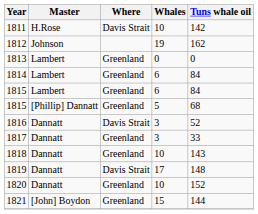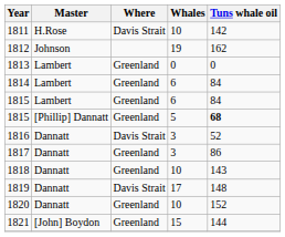1815 / 5 | Tuns whale oil: normal -> bold
1817 | Tuns whale oil: 33 -> 86
